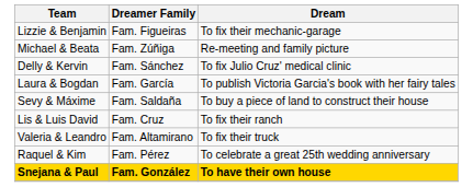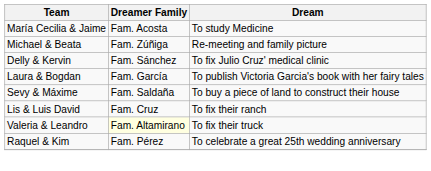+ row: María Cecilia & Jaime | Fam. Acosta | To study Medicine
- row: Lizzie & Benjamin | Fam. Figueiras | To fix their mechanic-garage
Valeria & Leandro | Dreamer Family: no background -> lightyellow background
- row: Snejana & Paul | Fam. González | To have their own house
